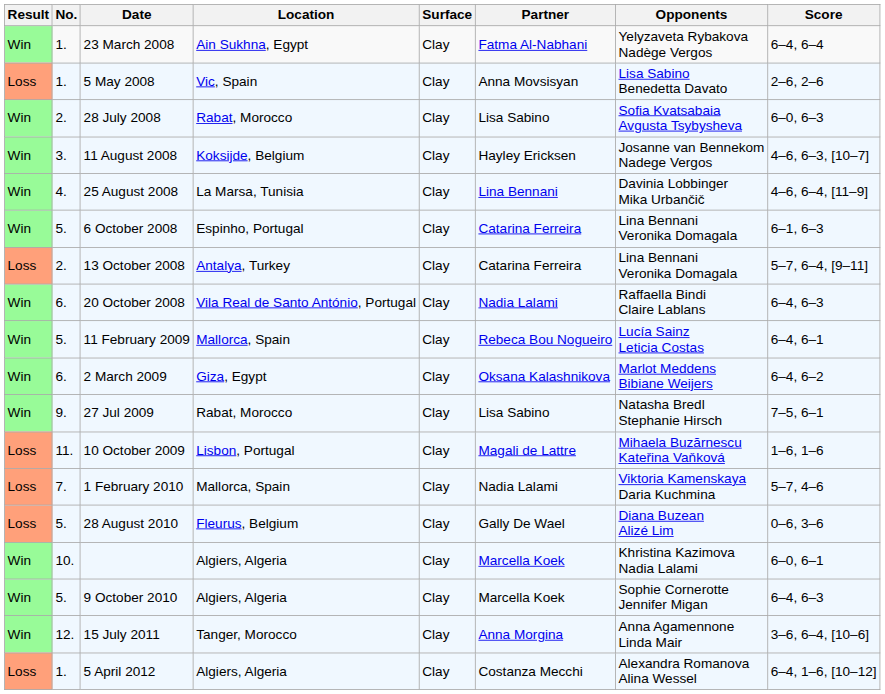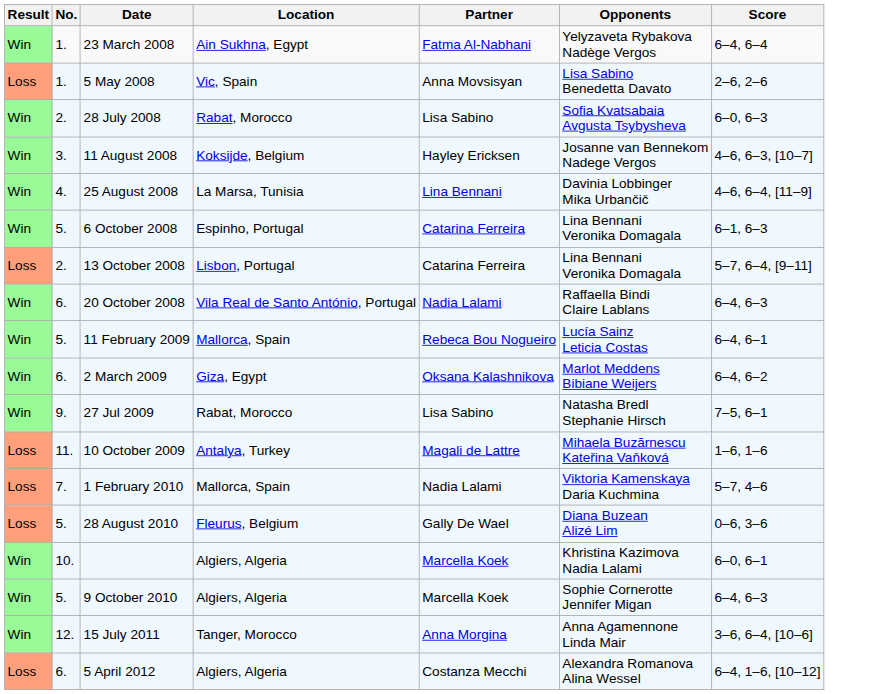- column: Surface | Clay | Clay | Clay | Clay | Clay | Clay | Clay | Clay | Clay | Clay | Clay | Clay | Clay | Clay | Clay | Clay | Clay | Clay
13 October 2008 | Location: Antalya, Turkey -> Lisbon, Portugal
10 October 2009 | Location: Lisbon, Portugal -> Antalya, Turkey
5 April 2012 | No.: 1. -> 6.
